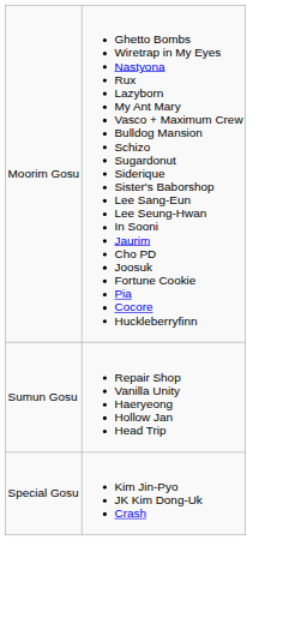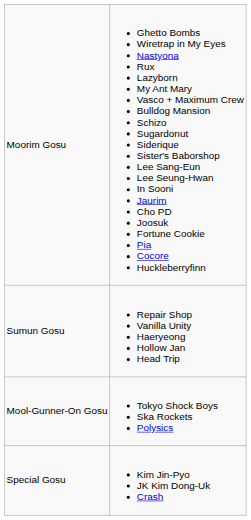+ row: Mool-Gunner-On Gosu | Tokyo Shock Boys Ska Rockets Polysics
